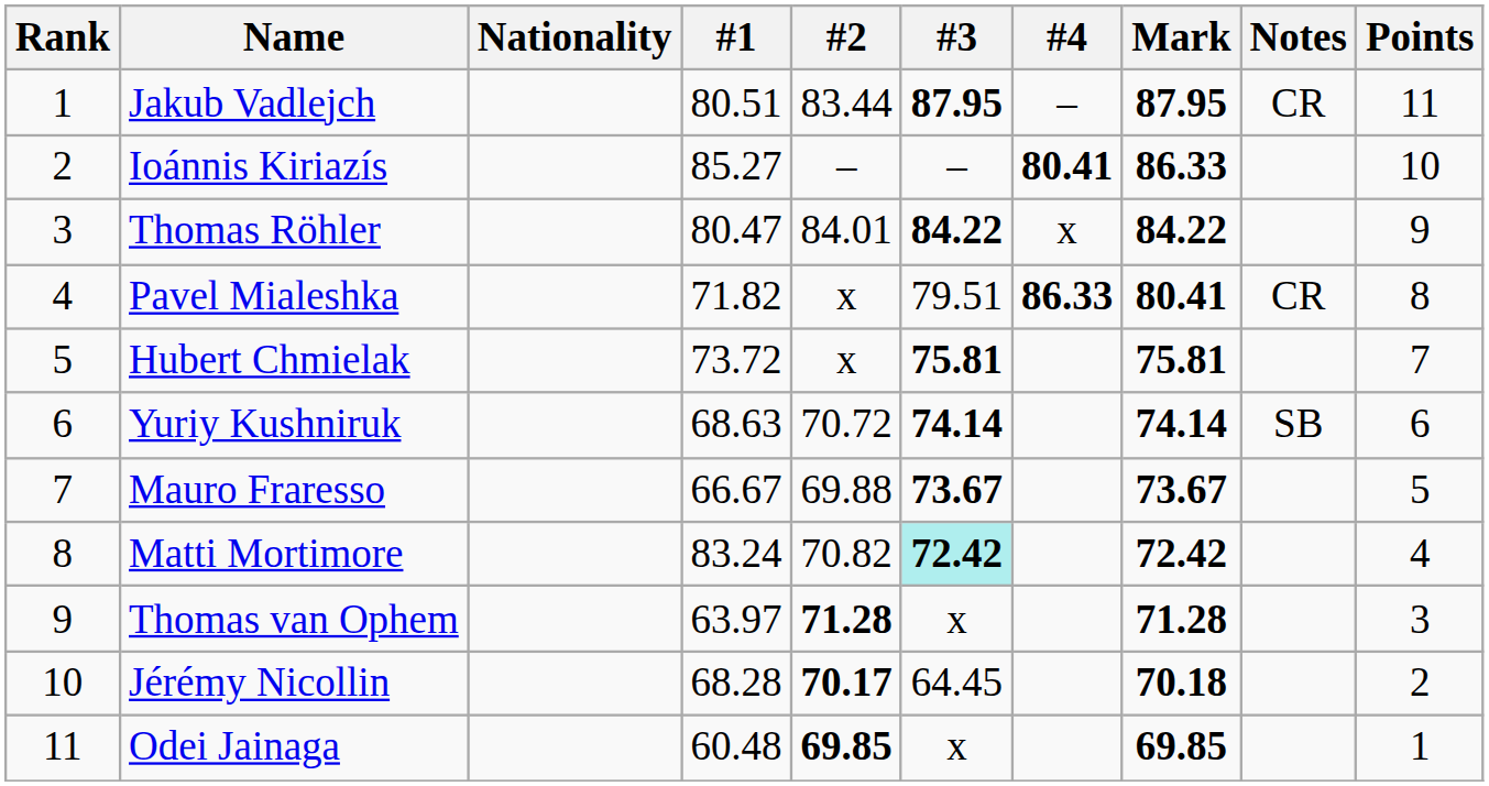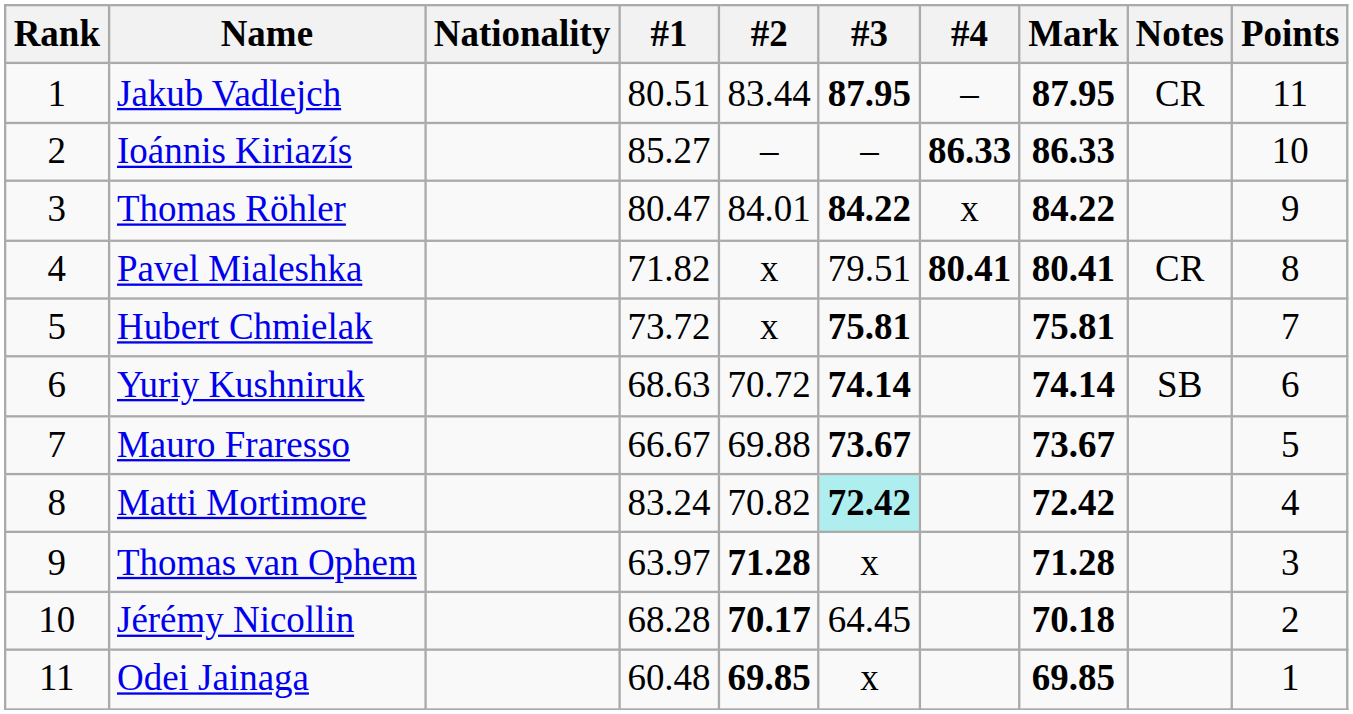Ioánnis Kiriazís | #4: 80.41 -> 86.33
Pavel Mialeshka | #4: 86.33 -> 80.41
